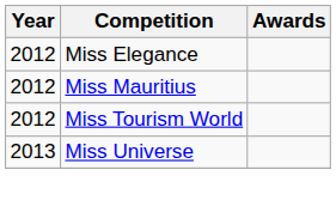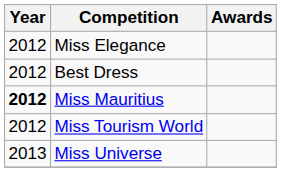+ row: 2012 | Best Dress
Miss Mauritius | Year: normal -> bold
